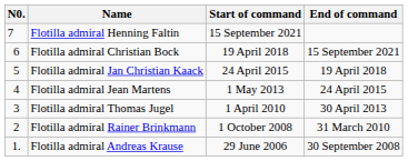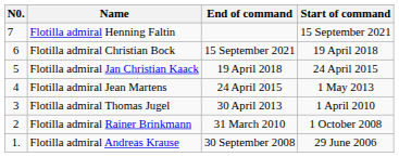columns swapped: Start of command <-> End of command
